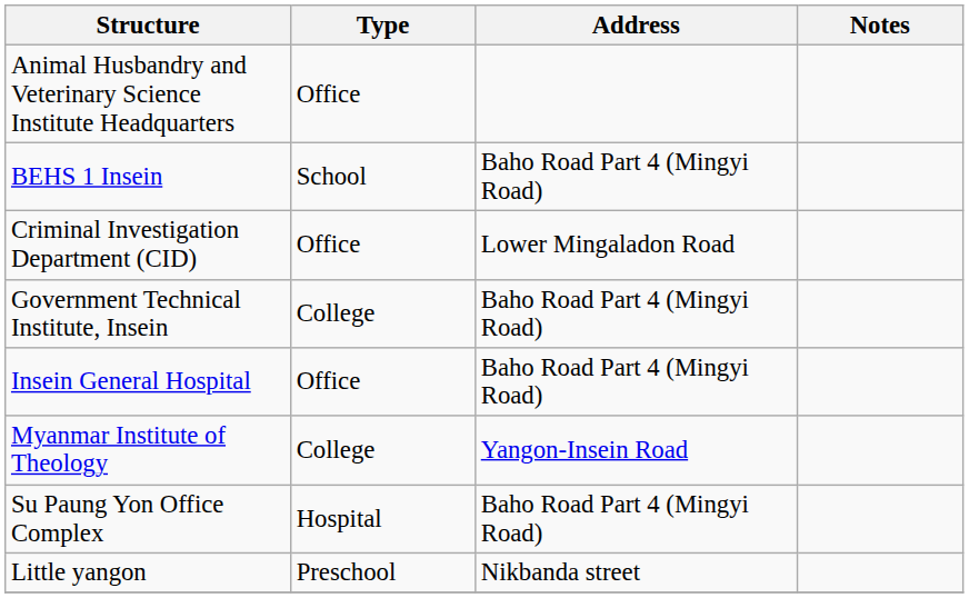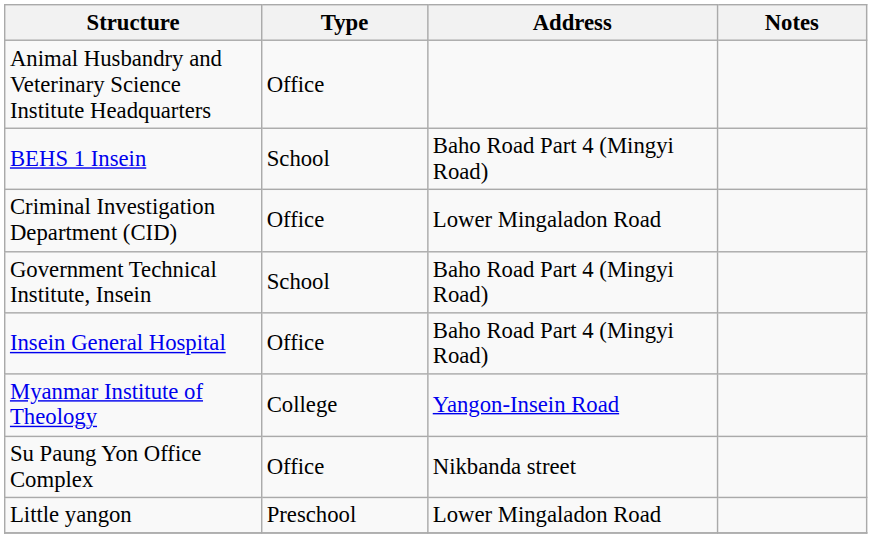Government Technical Institute, Insein | Type: College -> School
Su Paung Yon Office Complex | Type: Hospital -> Office
Su Paung Yon Office Complex | Address: Baho Road Part 4 (Mingyi Road) -> Nikbanda street
Little yangon | Address: Nikbanda street -> Lower Mingaladon Road
